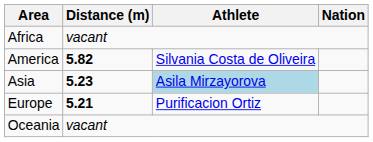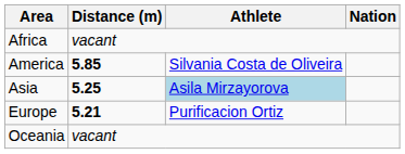America | Distance (m): 5.82 -> 5.85
Asia | Distance (m): 5.23 -> 5.25
